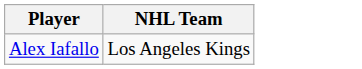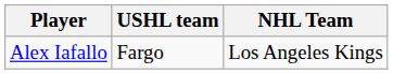+ column: USHL team | Fargo
